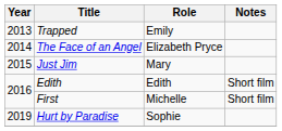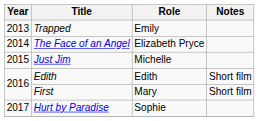Just Jim | Role: Mary -> Michelle
First | Role: Michelle -> Mary
Hurt by Paradise | Year: 2019 -> 2017
